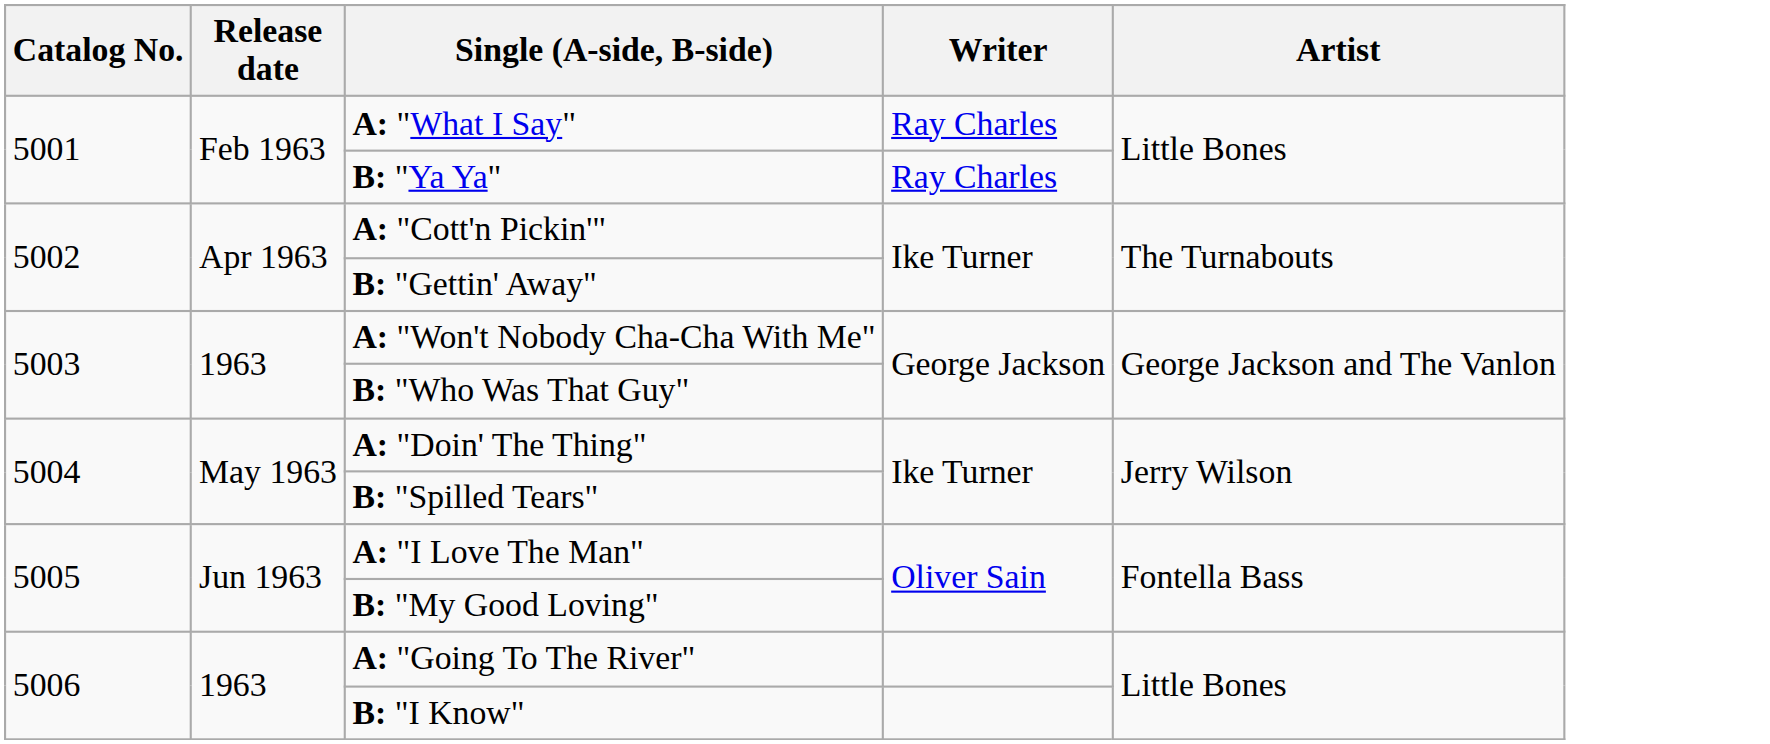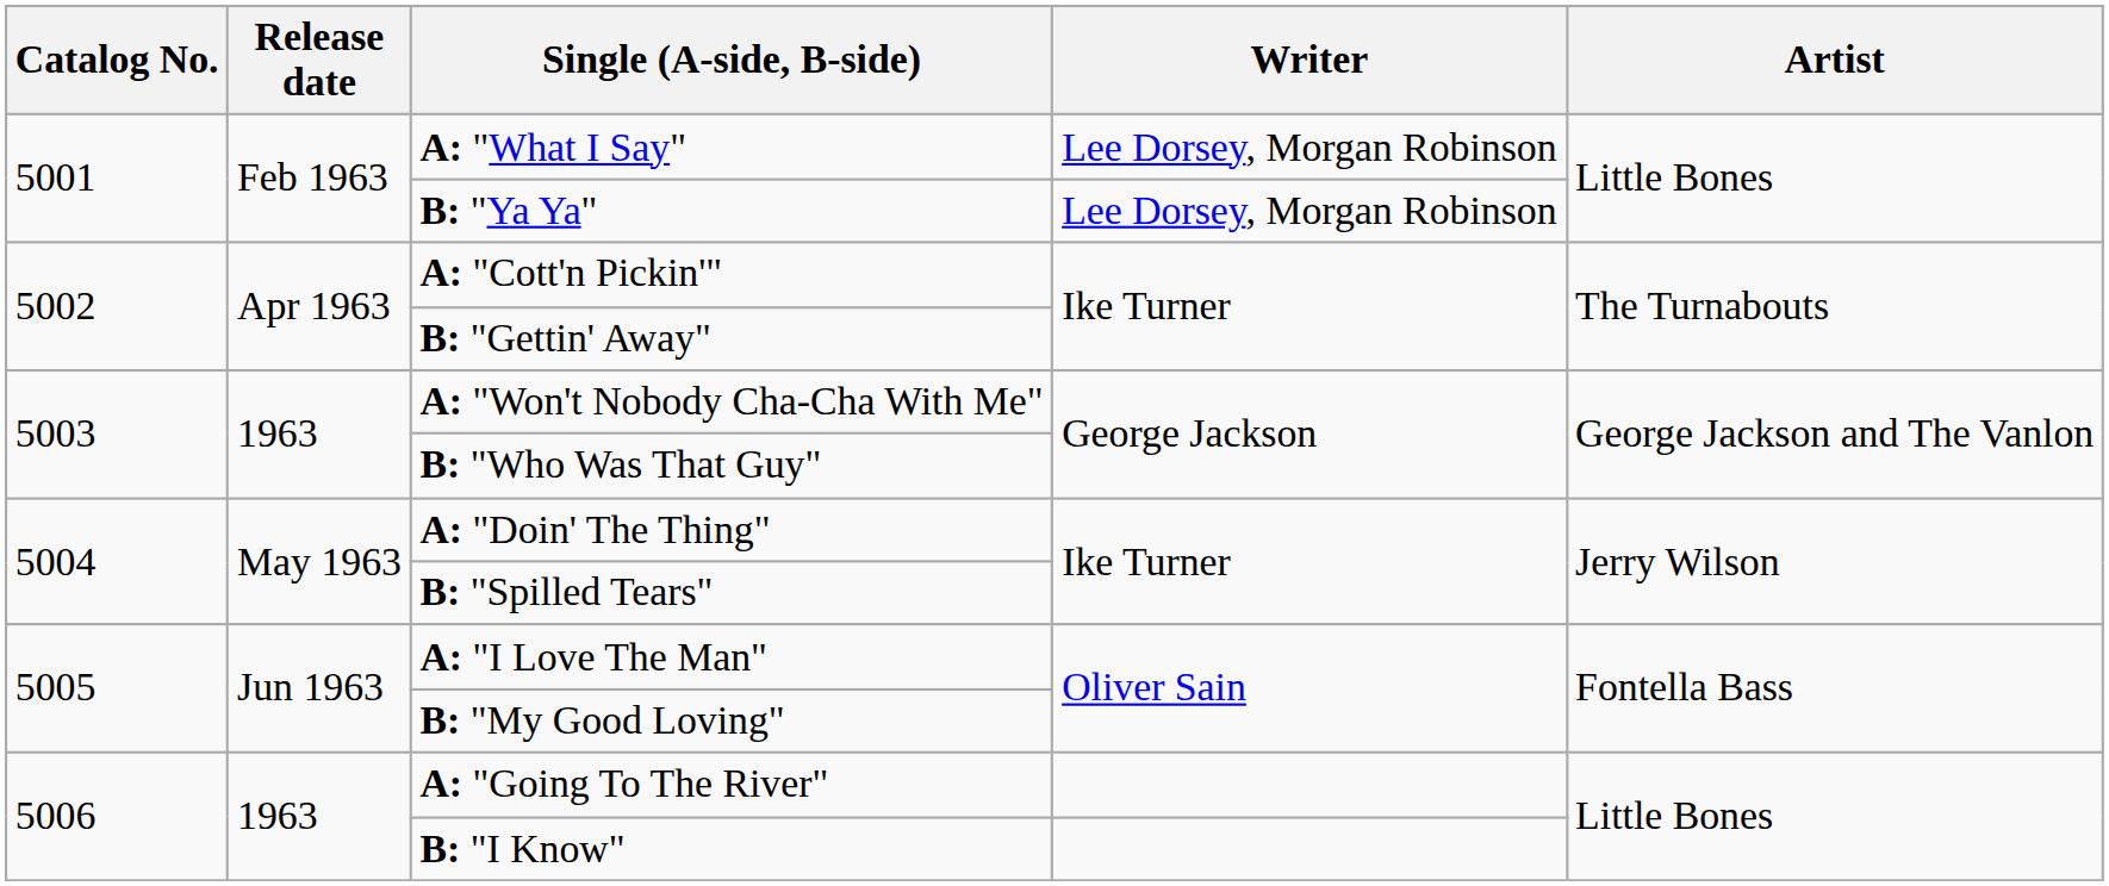A: "What I Say" | Writer: Ray Charles -> Lee Dorsey, Morgan Robinson
B: "Ya Ya" | Writer: Ray Charles -> Lee Dorsey, Morgan Robinson
